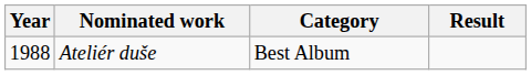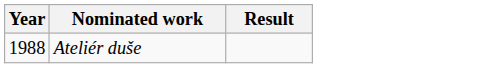- column: Category | Best Album
